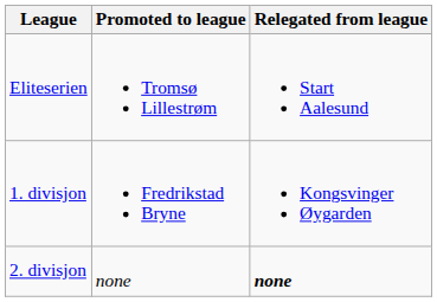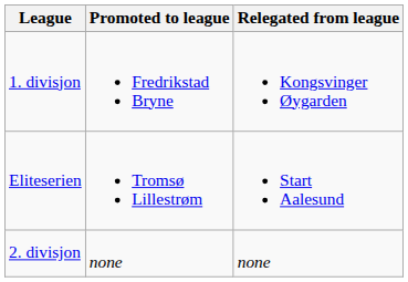rows swapped: Eliteserien <-> 1. divisjon
2. divisjon | Relegated from league: bold -> normal
